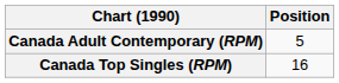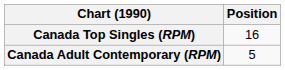rows swapped: Canada Top Singles (RPM) <-> Canada Adult Contemporary (RPM)
